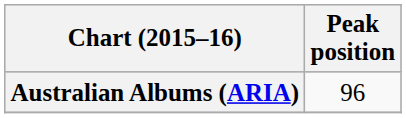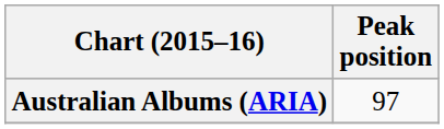Australian Albums (ARIA) | Peak position: 96 -> 97
